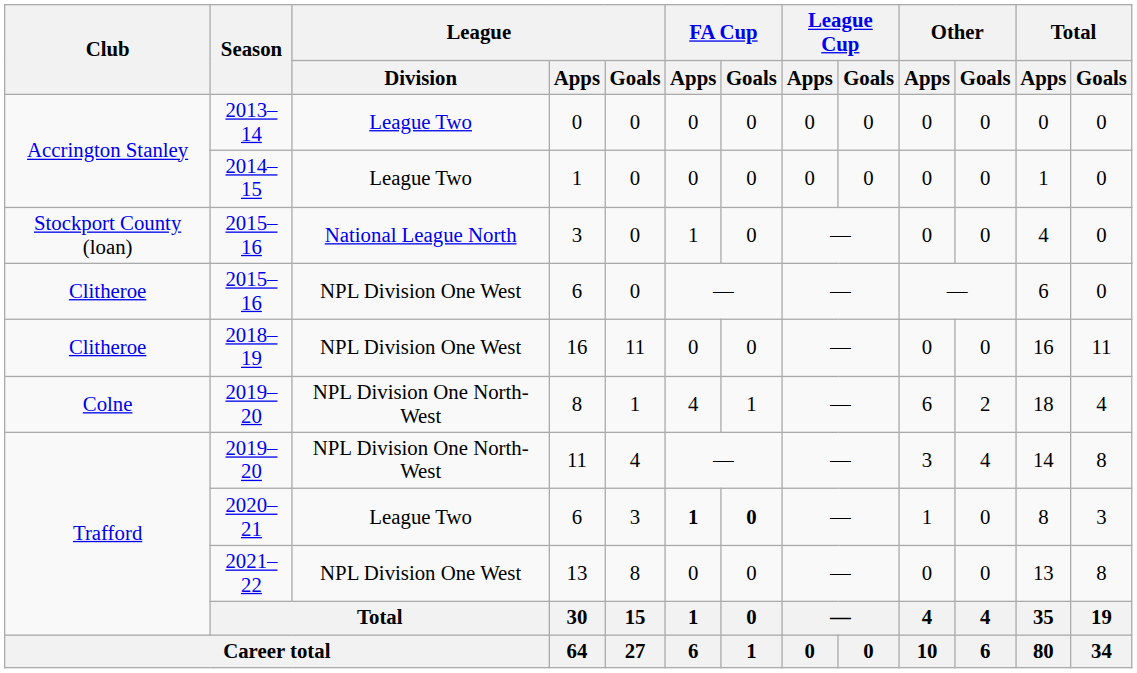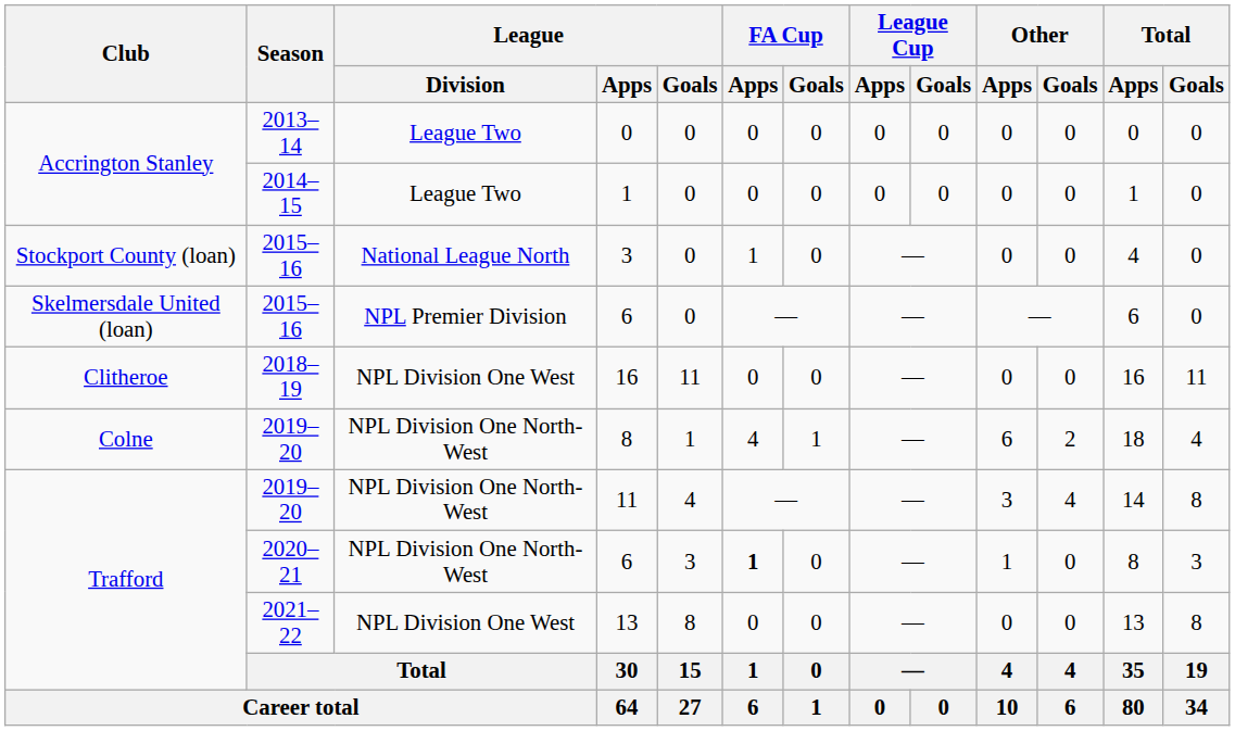2015–16 / 6 | Club: Clitheroe -> Skelmersdale United (loan)
2015–16 / 6 | League / Division: NPL Division One West -> NPL Premier Division
2020–21 / 6 | League / Division: League Two -> NPL Division One North-West
2020–21 / 6 | FA Cup / Goals: bold -> normal
